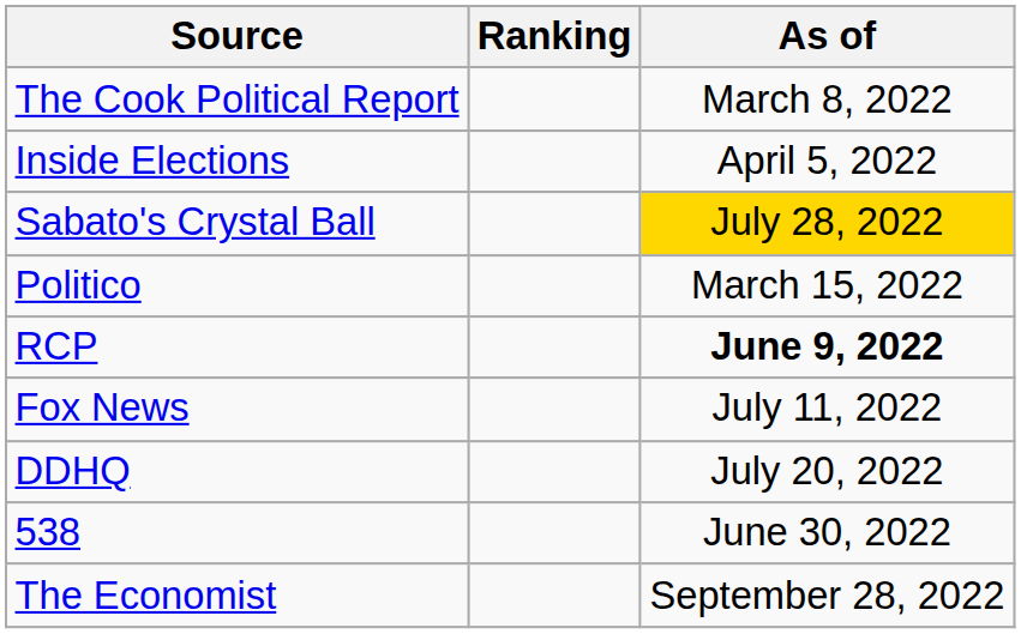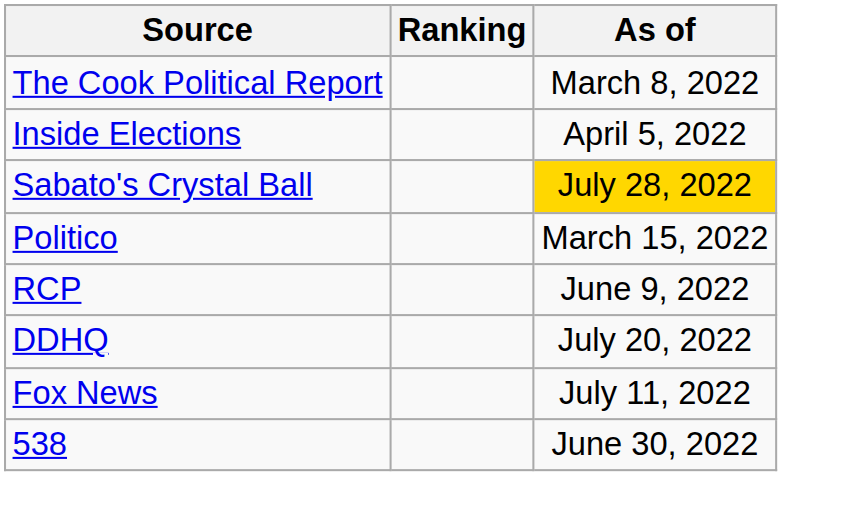RCP | As of: bold -> normal
rows swapped: Fox News <-> DDHQ
- row: The Economist | September 28, 2022
